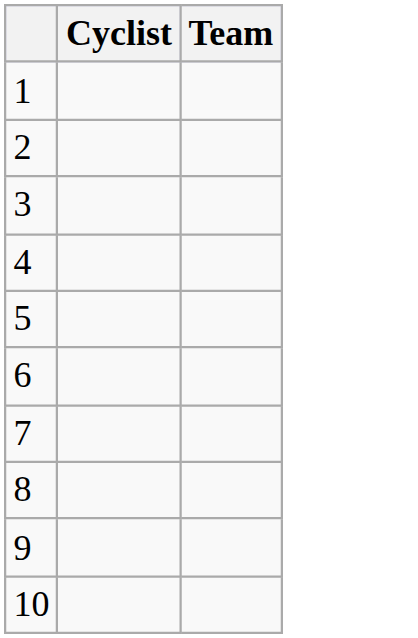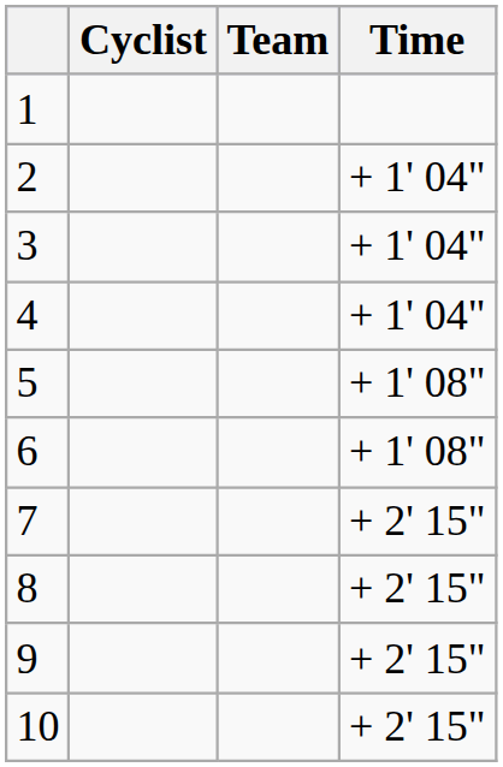+ column: Time | + 1' 04" | + 1' 04" | + 1' 04" | + 1' 08" | + 1' 08" | + 2' 15" | + 2' 15" | + 2' 15" | + 2' 15"
